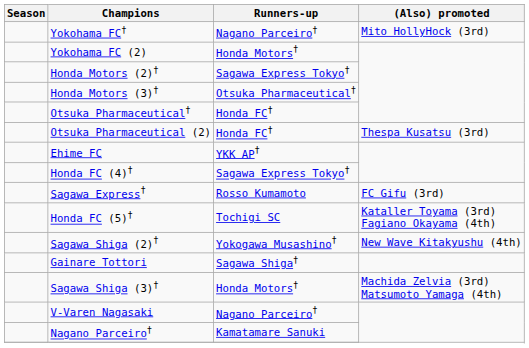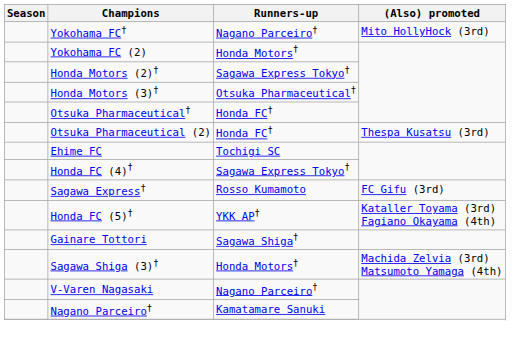Ehime FC | Runners-up: YKK AP† -> Tochigi SC
Honda FC (5)† | Runners-up: Tochigi SC -> YKK AP†
- row: Sagawa Shiga (2)† | Yokogawa Musashino† | New Wave Kitakyushu (4th)
